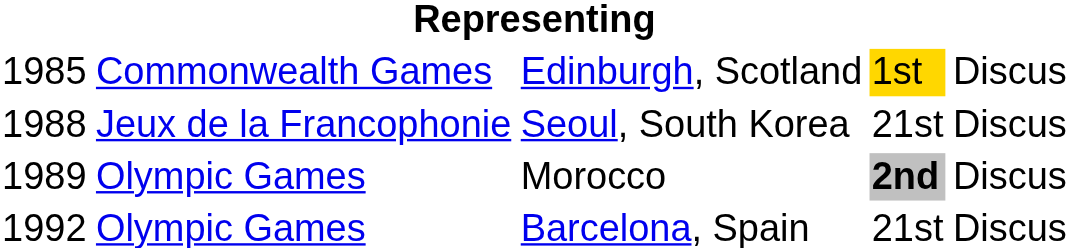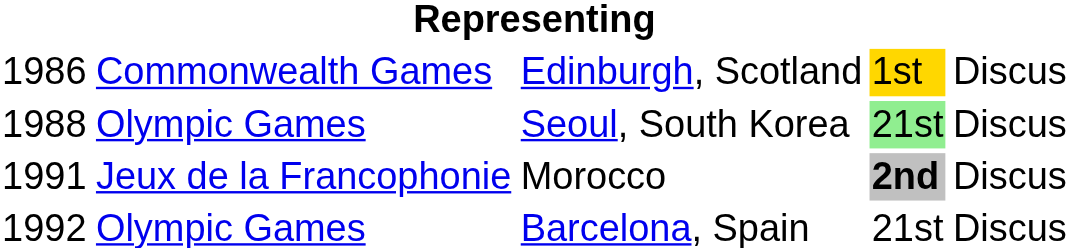Edinburgh, Scotland | column 1: 1985 -> 1986
Seoul, South Korea | column 2: Jeux de la Francophonie -> Olympic Games
Seoul, South Korea | column 4: no background -> lightgreen background
Morocco | column 1: 1989 -> 1991
Morocco | column 2: Olympic Games -> Jeux de la Francophonie
